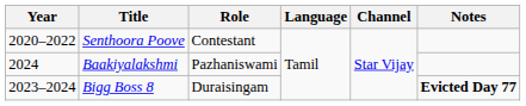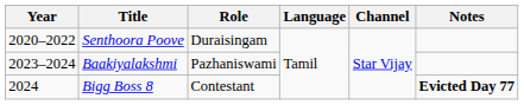Senthoora Poove | Role: Contestant -> Duraisingam
Baakiyalakshmi | Year: 2024 -> 2023–2024
Bigg Boss 8 | Year: 2023–2024 -> 2024
Bigg Boss 8 | Role: Duraisingam -> Contestant
